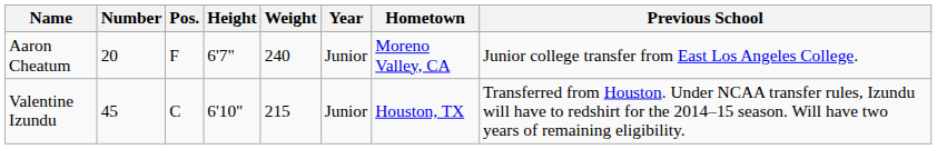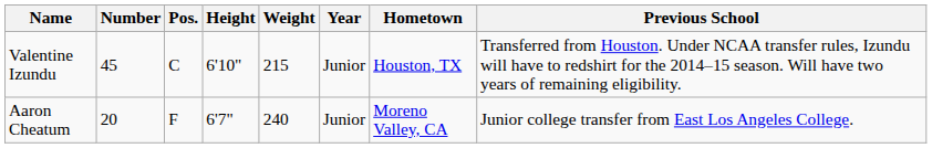rows swapped: Aaron Cheatum <-> Valentine Izundu
